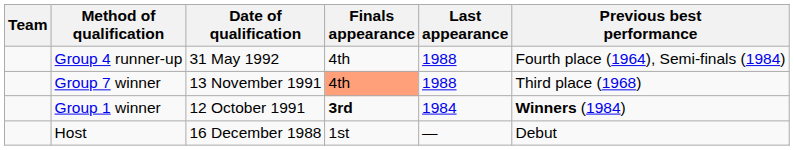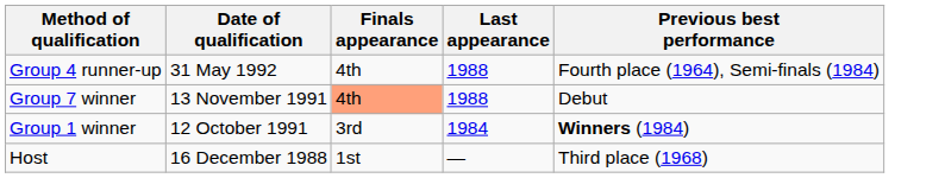- column: Team
Group 7 winner | Previous best performance: Third place (1968) -> Debut
Group 1 winner | Finals appearance: bold -> normal
Host | Previous best performance: Debut -> Third place (1968)
